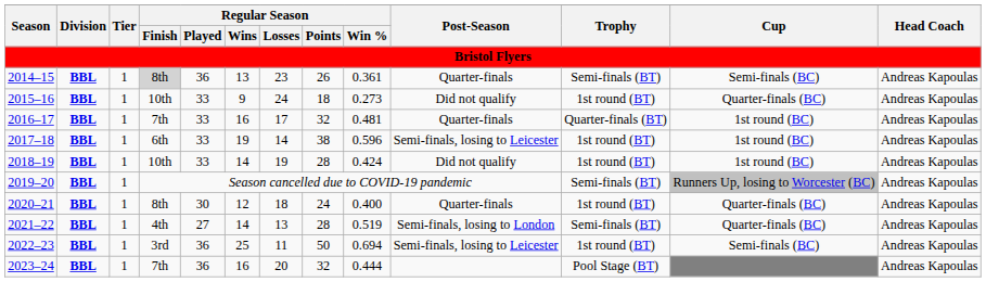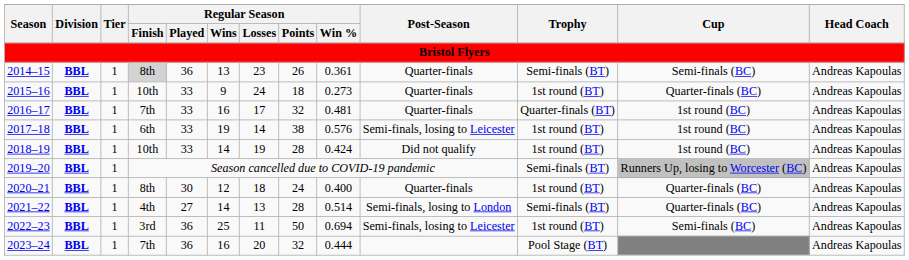2015–16 | Post-Season: Did not qualify -> Quarter-finals
2017–18 | Regular Season / Win %: 0.596 -> 0.576
2021–22 | Regular Season / Win %: 0.519 -> 0.514
